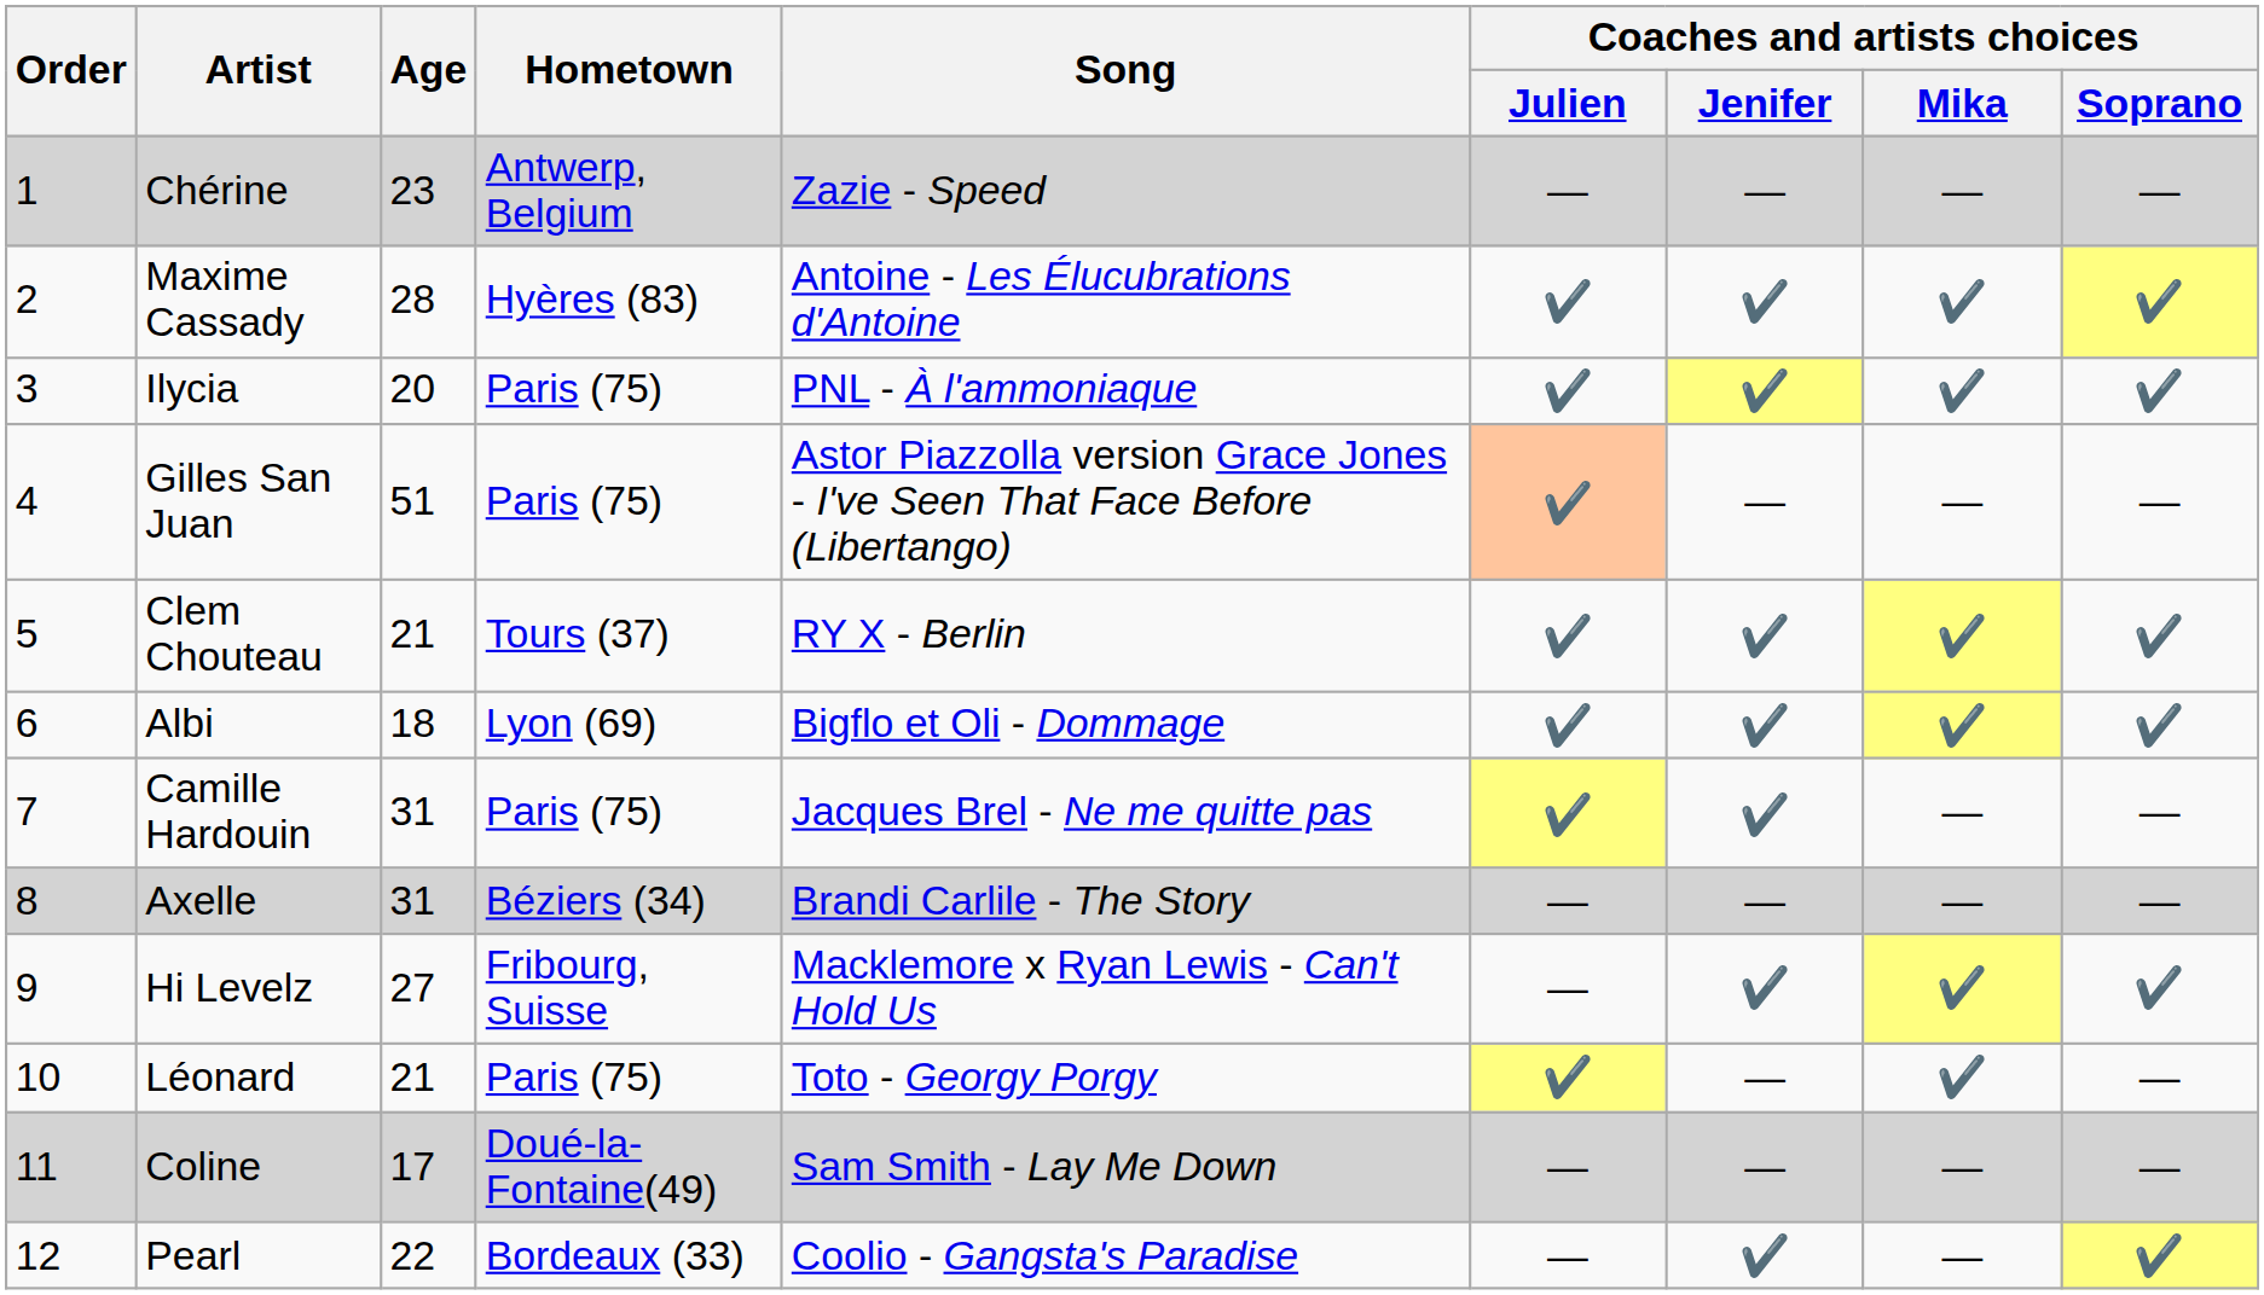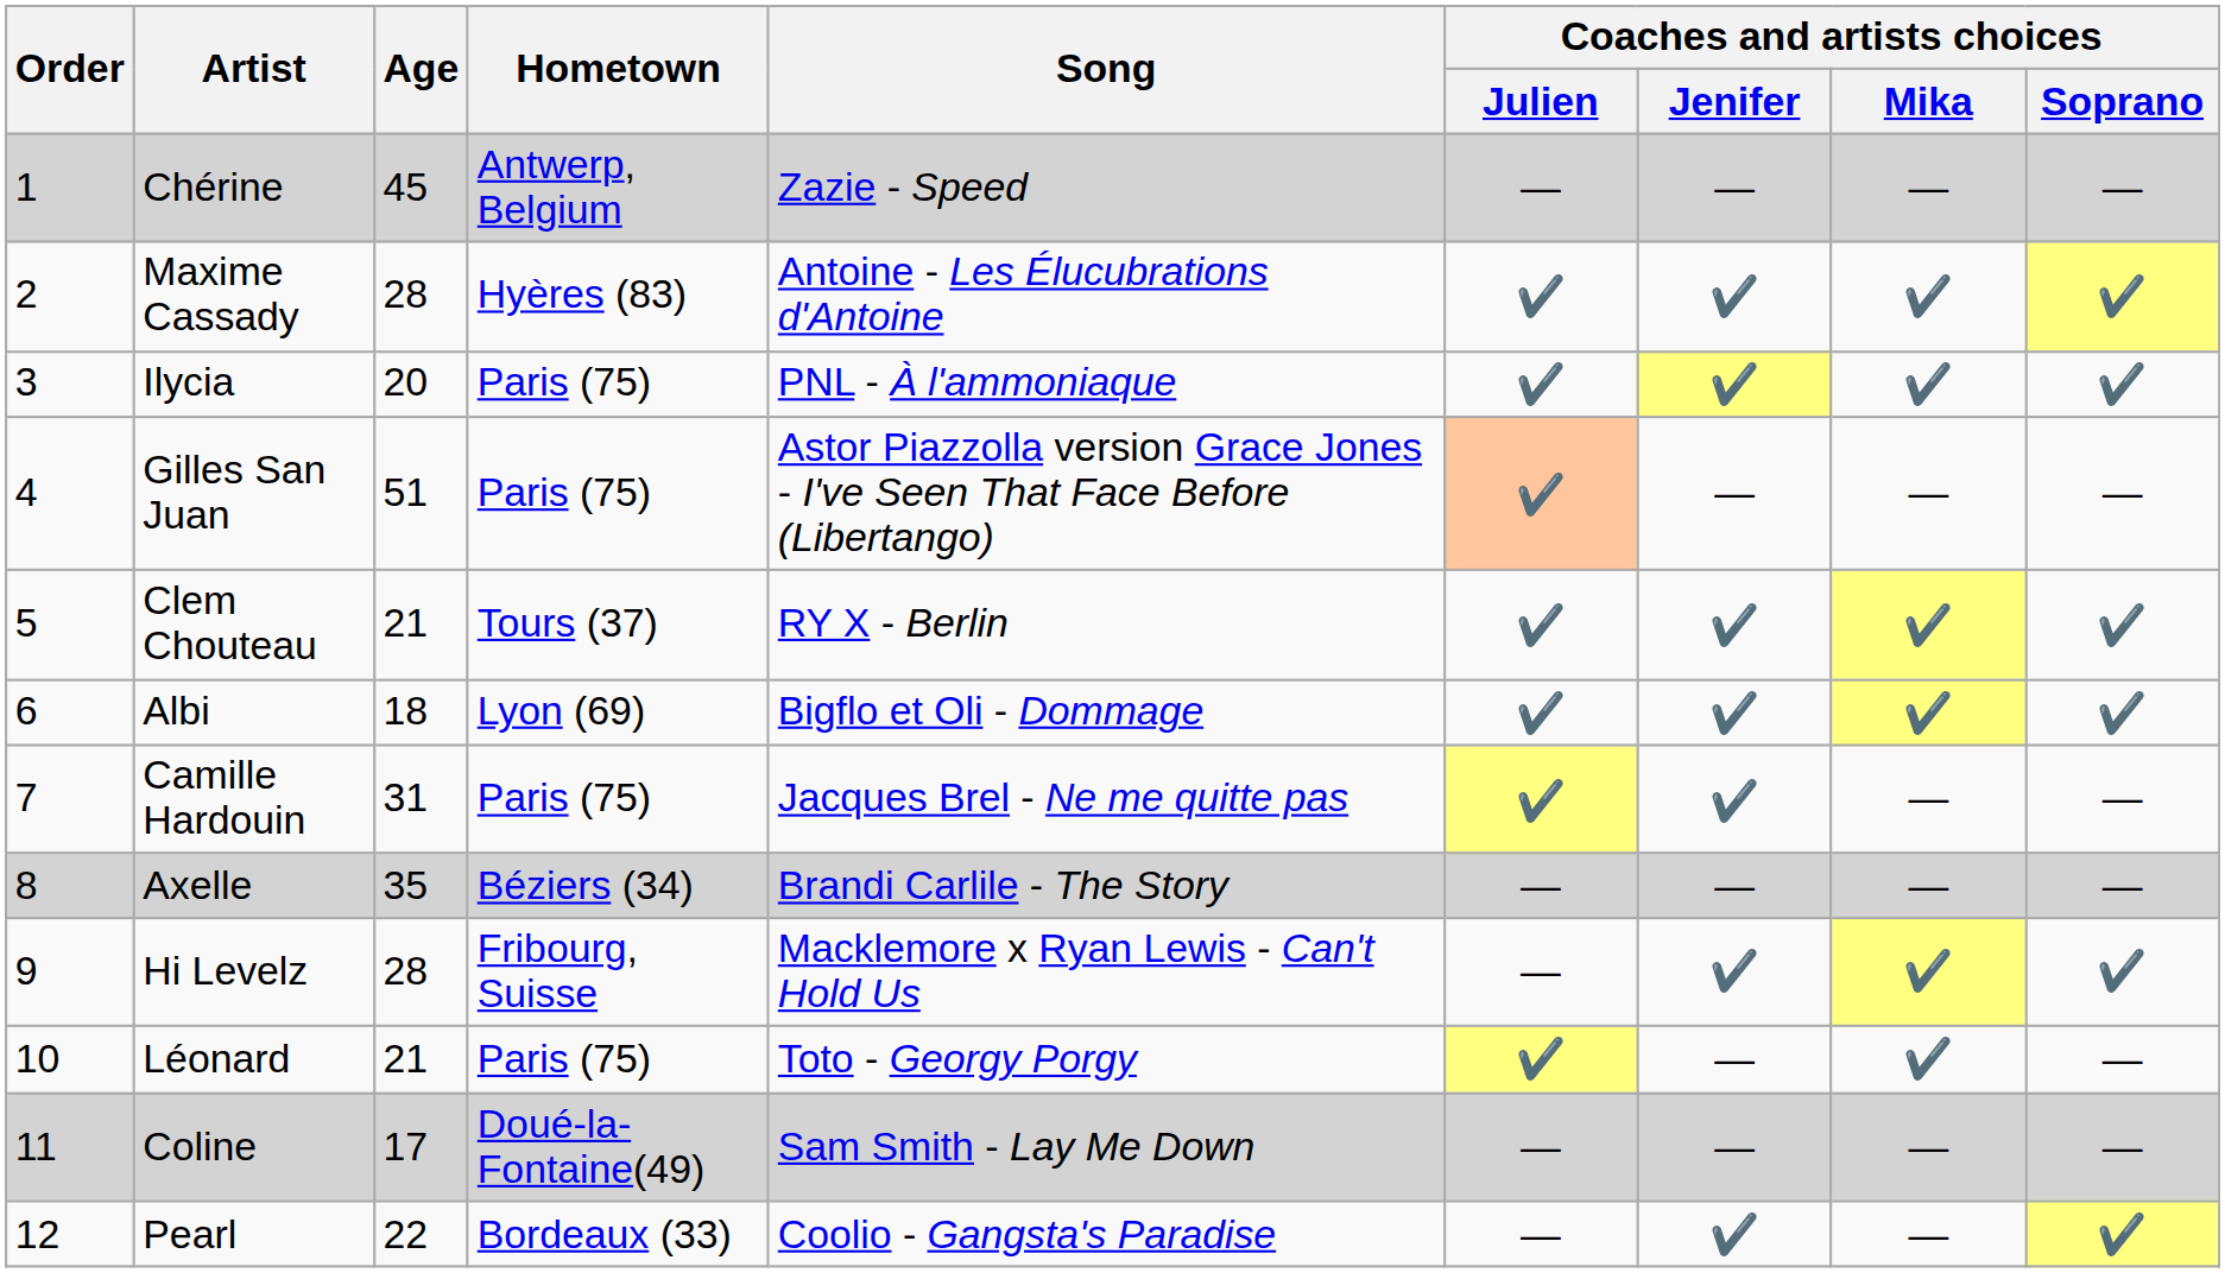Chérine | Age: 23 -> 45
Axelle | Age: 31 -> 35
Hi Levelz | Age: 27 -> 28
